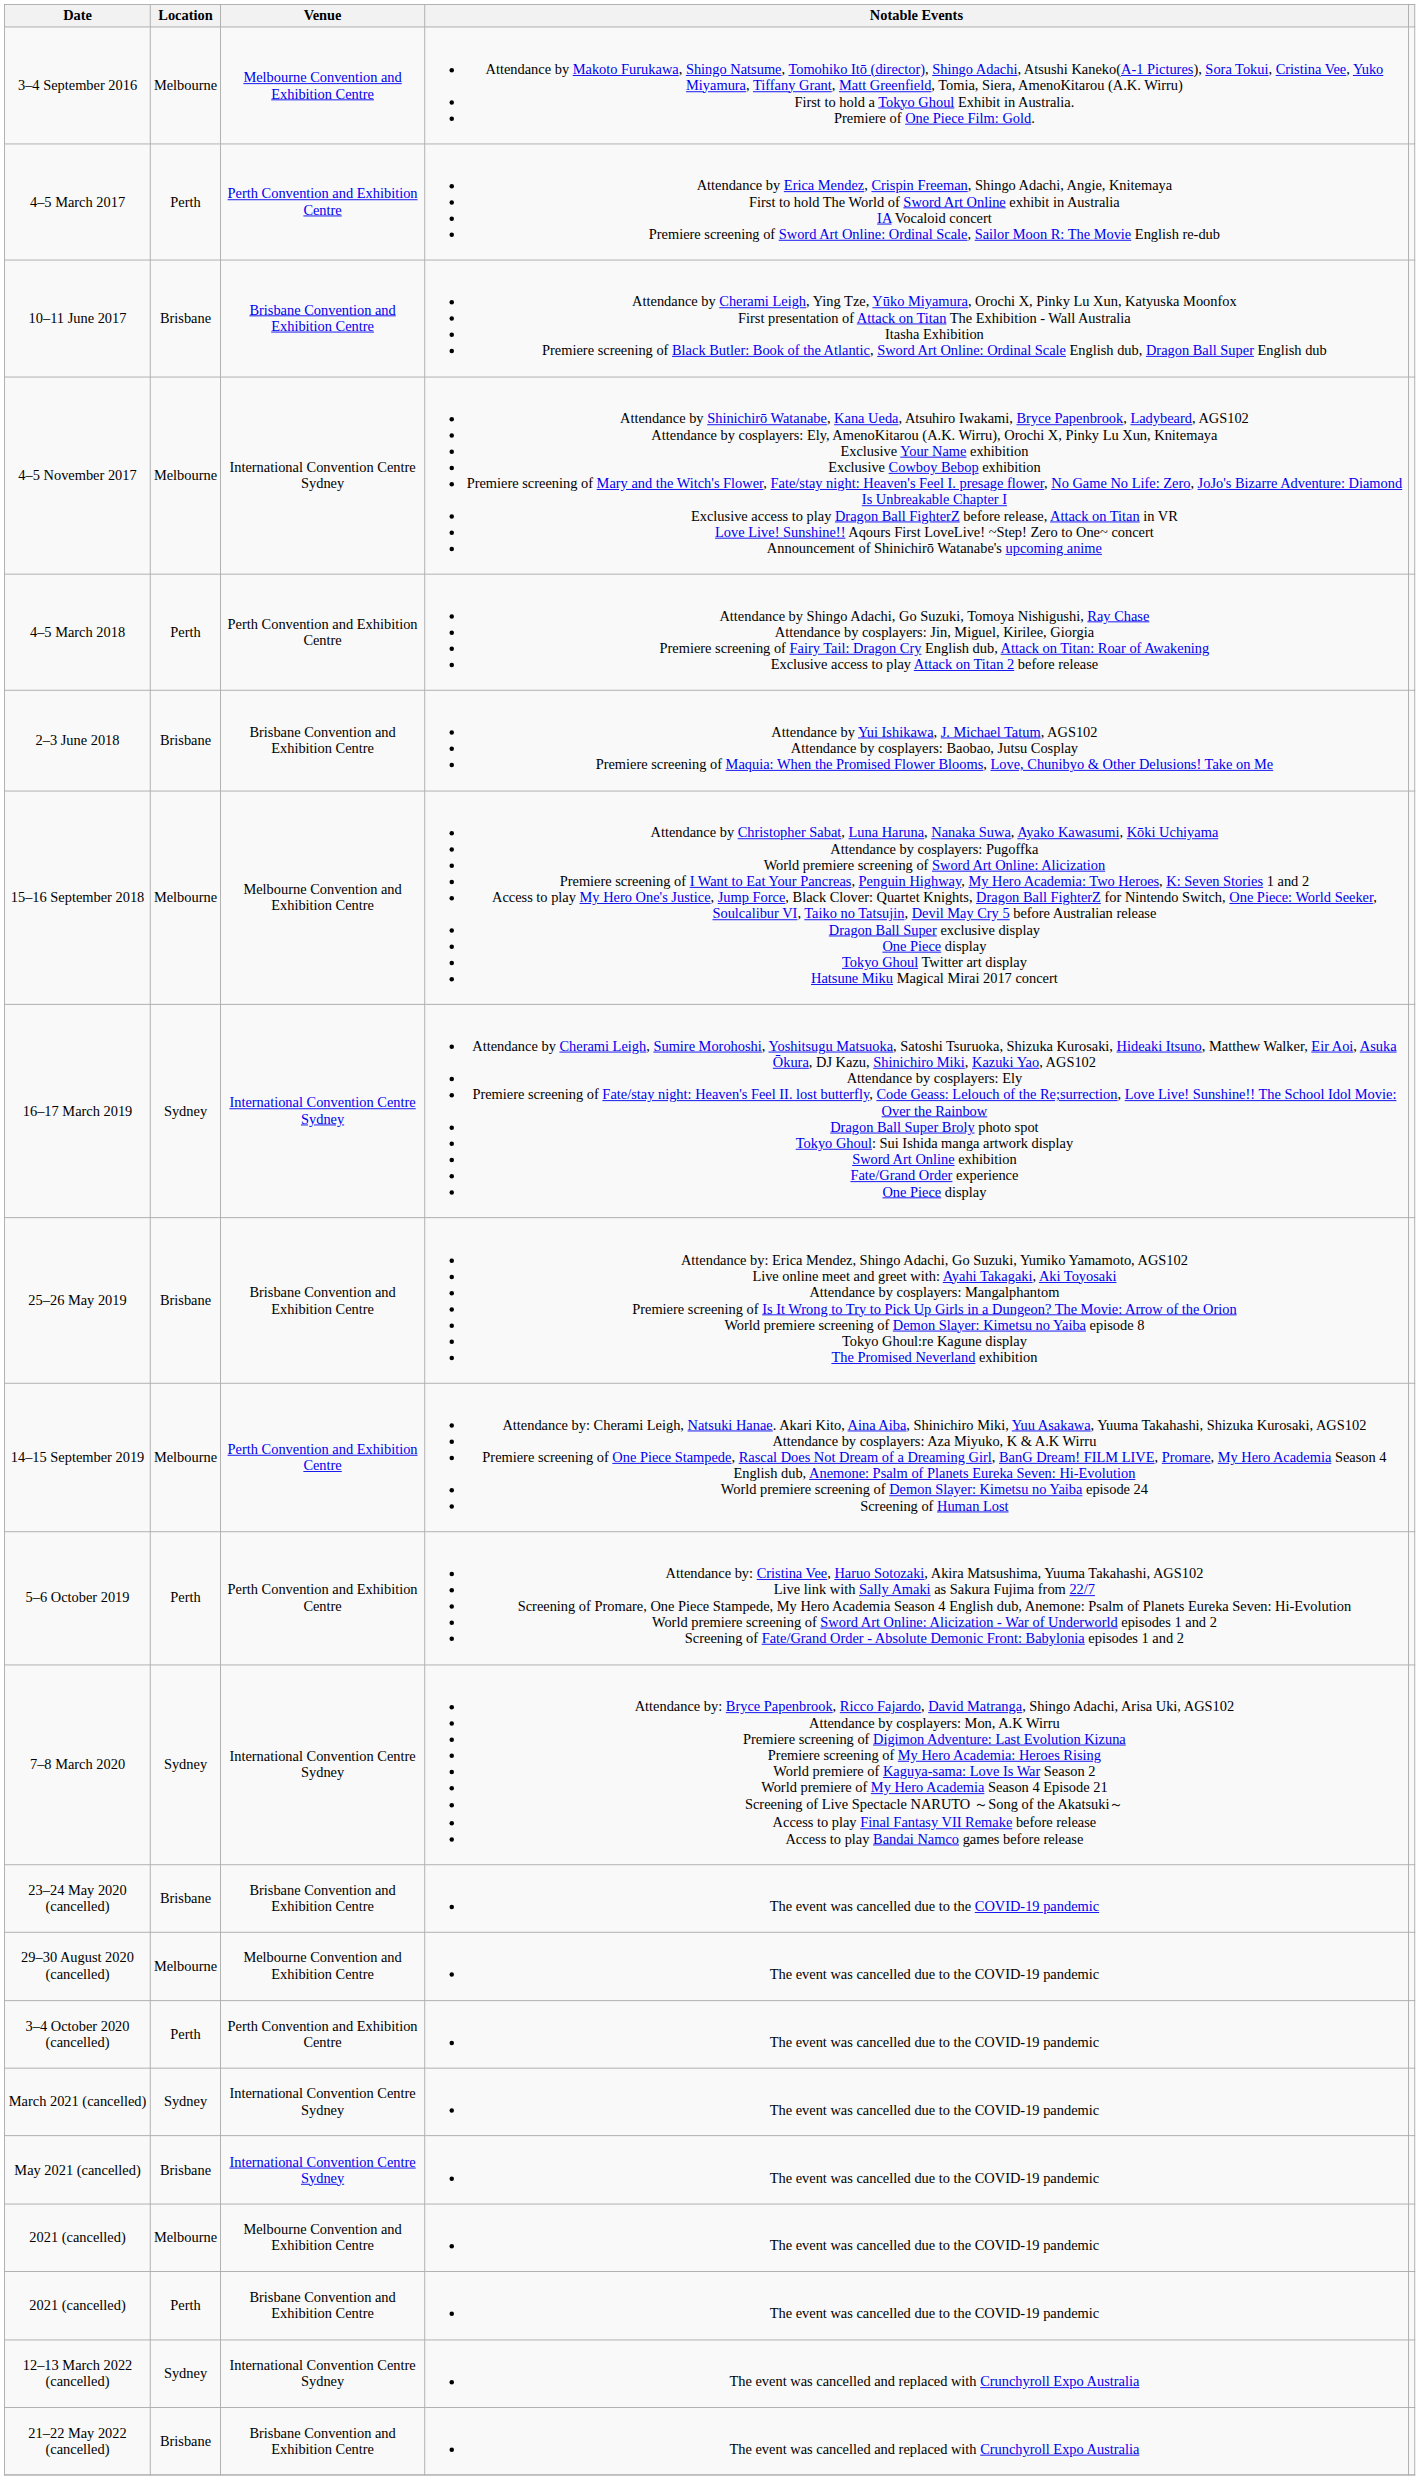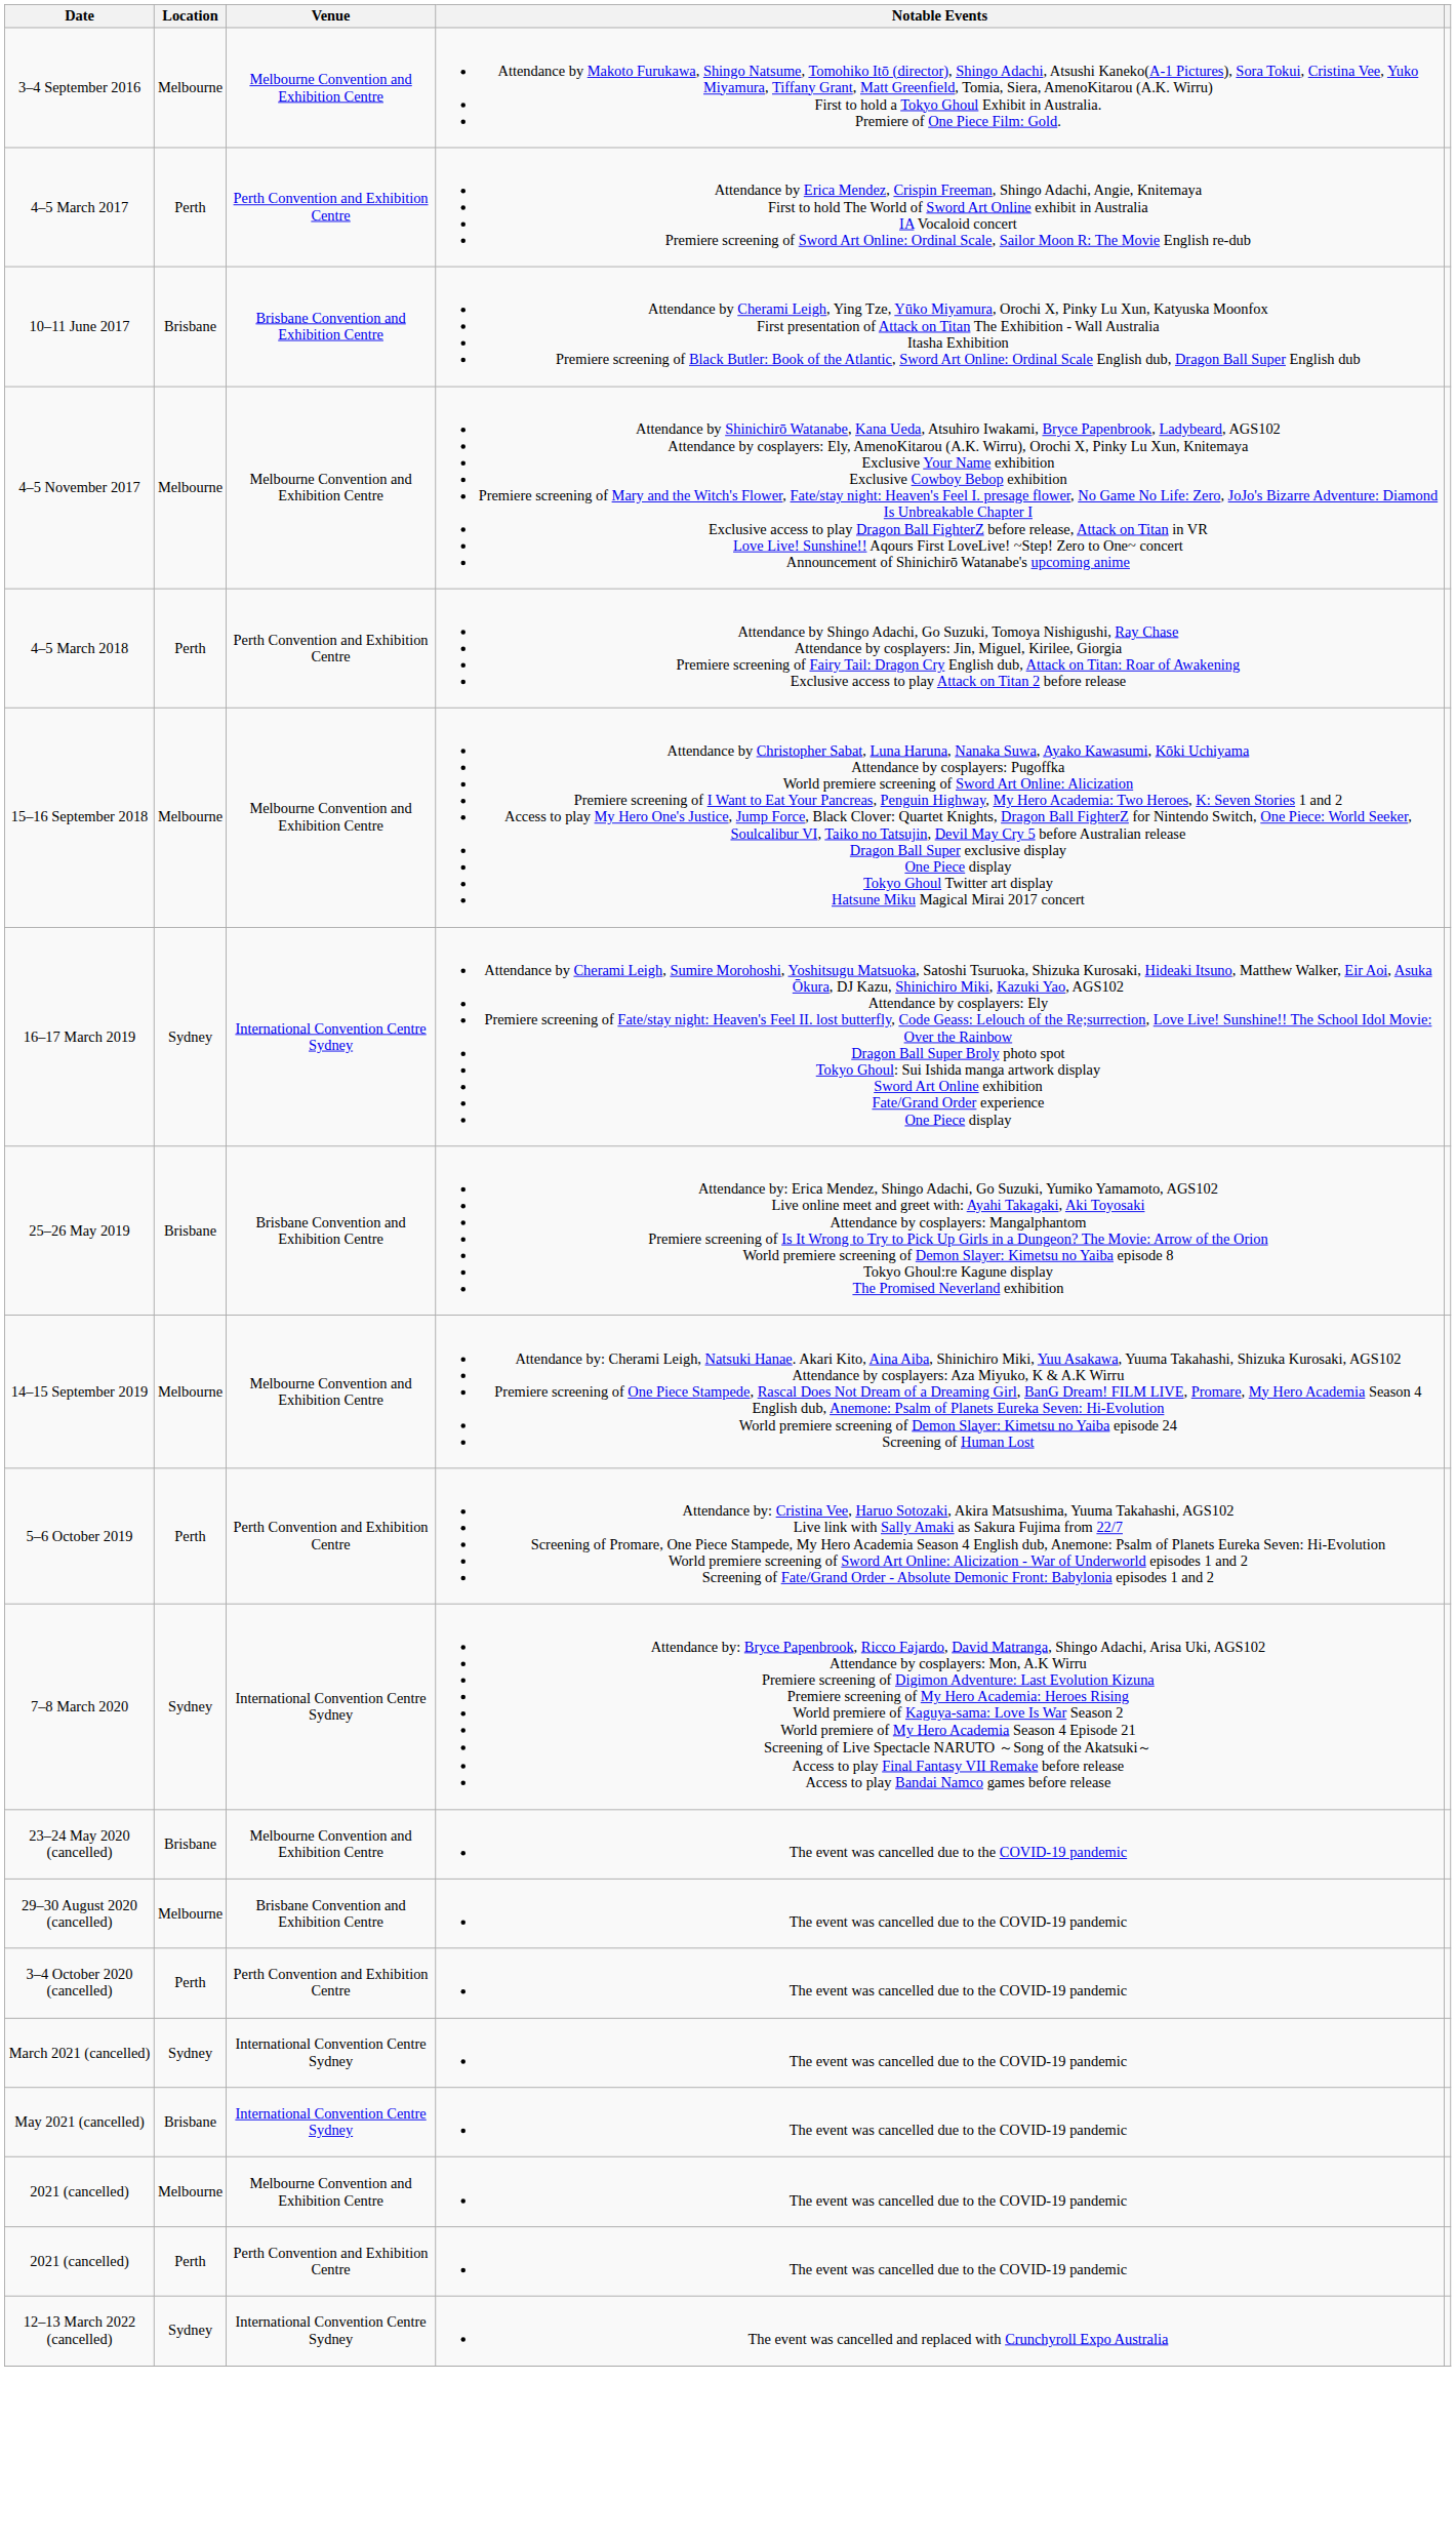4–5 November 2017 | Venue: International Convention Centre Sydney -> Melbourne Convention and Exhibition Centre
- row: 2–3 June 2018 | Brisbane | Brisbane Convention and Exhibition Centre | Attendance by Yui Ishikawa, J. Michael Tatum, AGS102 Attendance by cosplayers: Baobao, Jutsu Cosplay Premiere screening of Maquia: When the Promised Flower Blooms, Love, Chunibyo & Other Delusions! Take on Me
14–15 September 2019 | Venue: Perth Convention and Exhibition Centre -> Melbourne Convention and Exhibition Centre
23–24 May 2020 (cancelled) | Venue: Brisbane Convention and Exhibition Centre -> Melbourne Convention and Exhibition Centre
29–30 August 2020 (cancelled) | Venue: Melbourne Convention and Exhibition Centre -> Brisbane Convention and Exhibition Centre
2021 (cancelled) / Perth | Venue: Brisbane Convention and Exhibition Centre -> Perth Convention and Exhibition Centre
- row: 21–22 May 2022 (cancelled) | Brisbane | Brisbane Convention and Exhibition Centre | The event was cancelled and replaced with Crunchyroll Expo Australia
